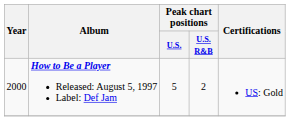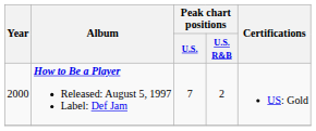How to Be a Player Released: August 5, 1997 Label: Def Jam | Peak chart positions / U.S.: 5 -> 7
